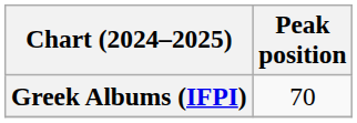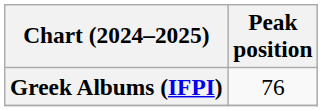Greek Albums (IFPI) | Peak position: 70 -> 76
